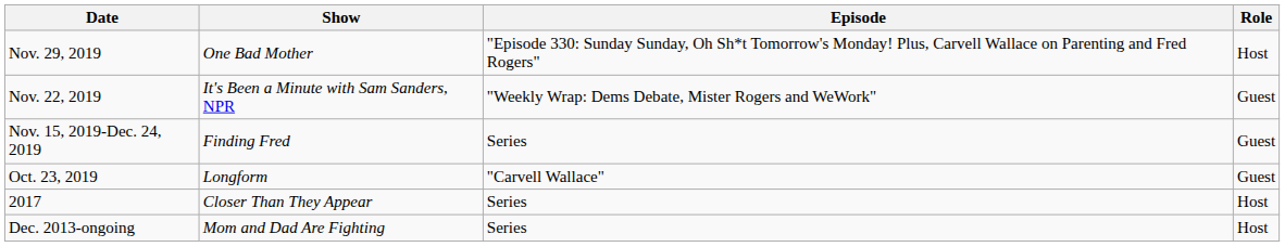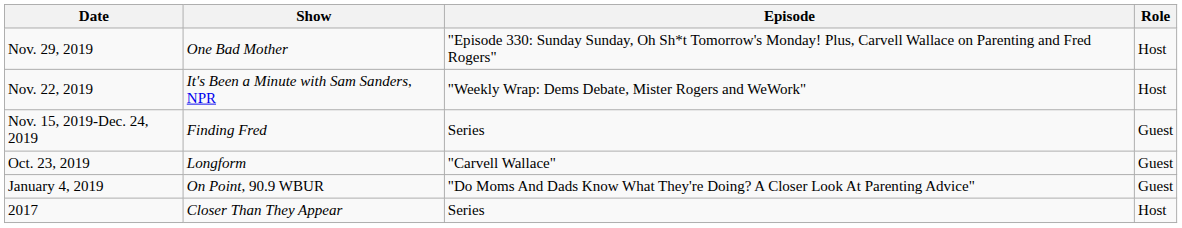Nov. 22, 2019 | Role: Guest -> Host
+ row: January 4, 2019 | On Point, 90.9 WBUR | "Do Moms And Dads Know What They're Doing? A Closer Look At Parenting Advice" | Guest
- row: Dec. 2013-ongoing | Mom and Dad Are Fighting | Series | Host
